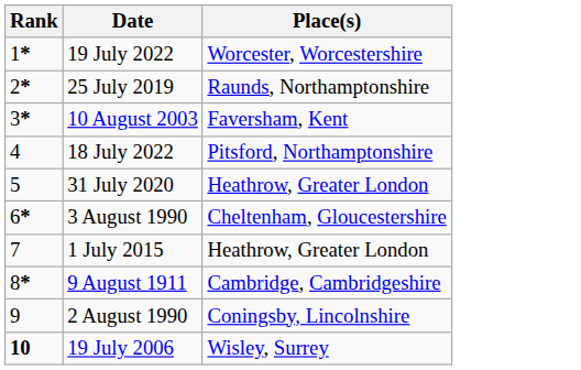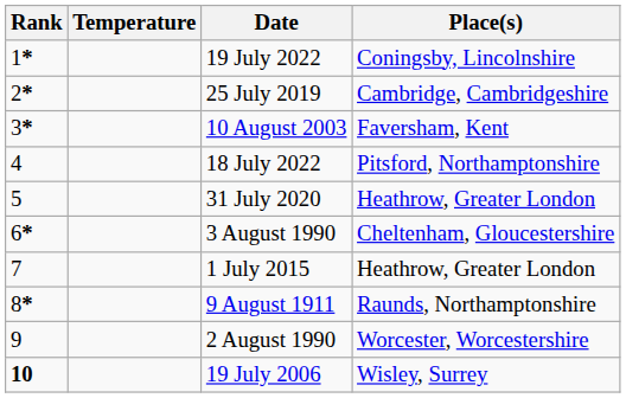+ column: Temperature
19 July 2022 | Place(s): Worcester, Worcestershire -> Coningsby, Lincolnshire
25 July 2019 | Place(s): Raunds, Northamptonshire -> Cambridge, Cambridgeshire
9 August 1911 | Place(s): Cambridge, Cambridgeshire -> Raunds, Northamptonshire
2 August 1990 | Place(s): Coningsby, Lincolnshire -> Worcester, Worcestershire
